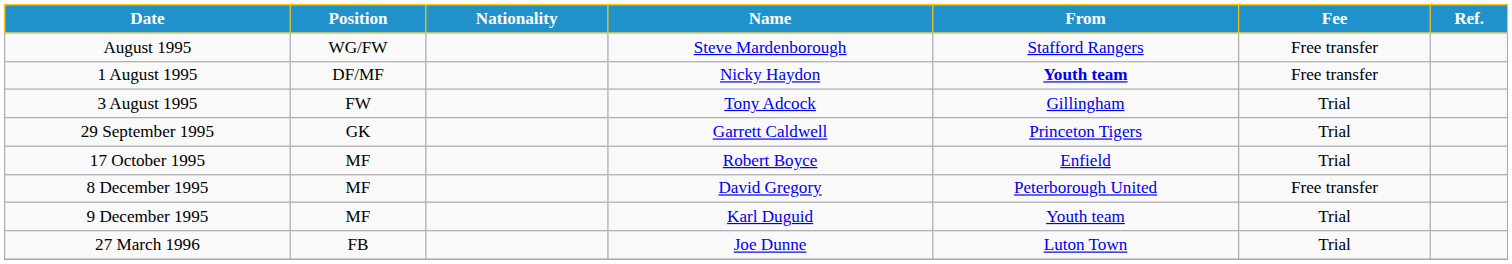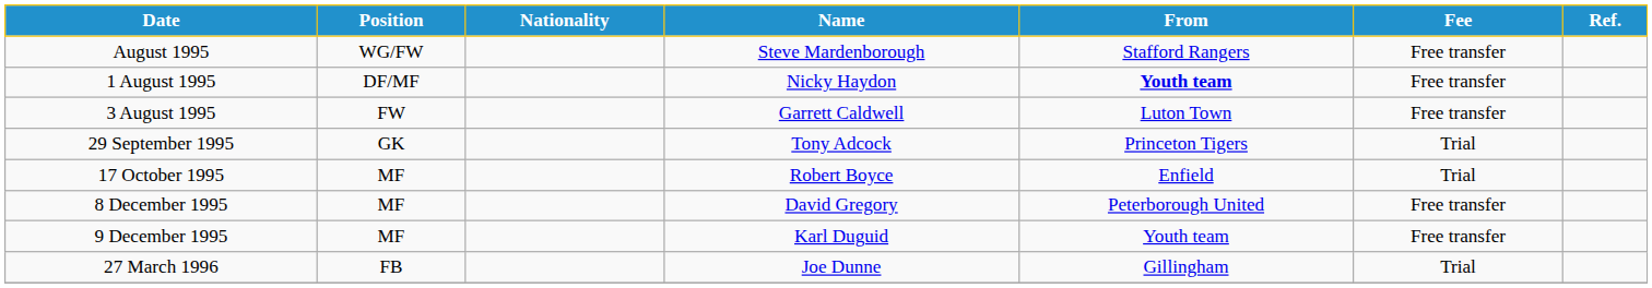3 August 1995 | Name: Tony Adcock -> Garrett Caldwell
3 August 1995 | From: Gillingham -> Luton Town
3 August 1995 | Fee: Trial -> Free transfer
29 September 1995 | Name: Garrett Caldwell -> Tony Adcock
9 December 1995 | Fee: Trial -> Free transfer
27 March 1996 | From: Luton Town -> Gillingham
